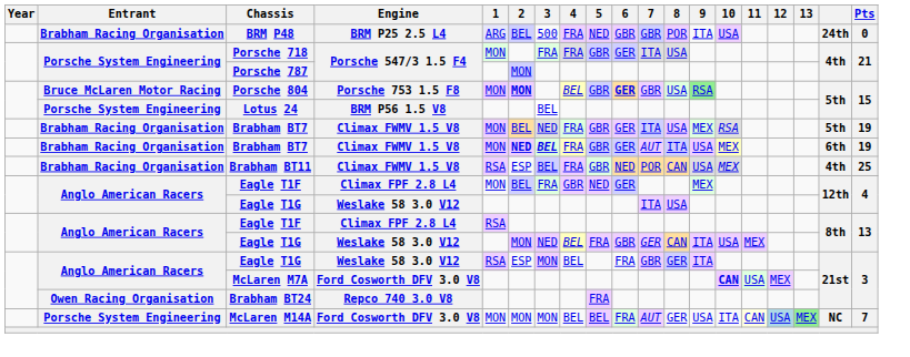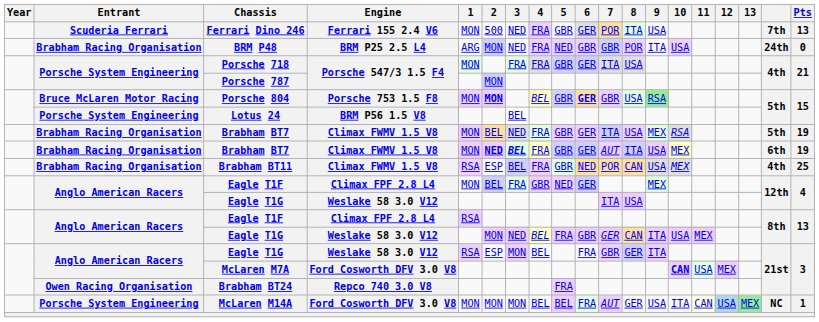+ row: Scuderia Ferrari | Ferrari Dino 246 | Ferrari 155 2.4 V6 | MON | 500 | NED | FRA | GBR | GER | POR | ITA | USA | 7th | 13
BRM P48 | 1: lavender background -> no background
BRM P48 | 2: BEL -> MON
BRM P48 | 3: 500 -> NED
McLaren M14A | Pts: 7 -> 1
